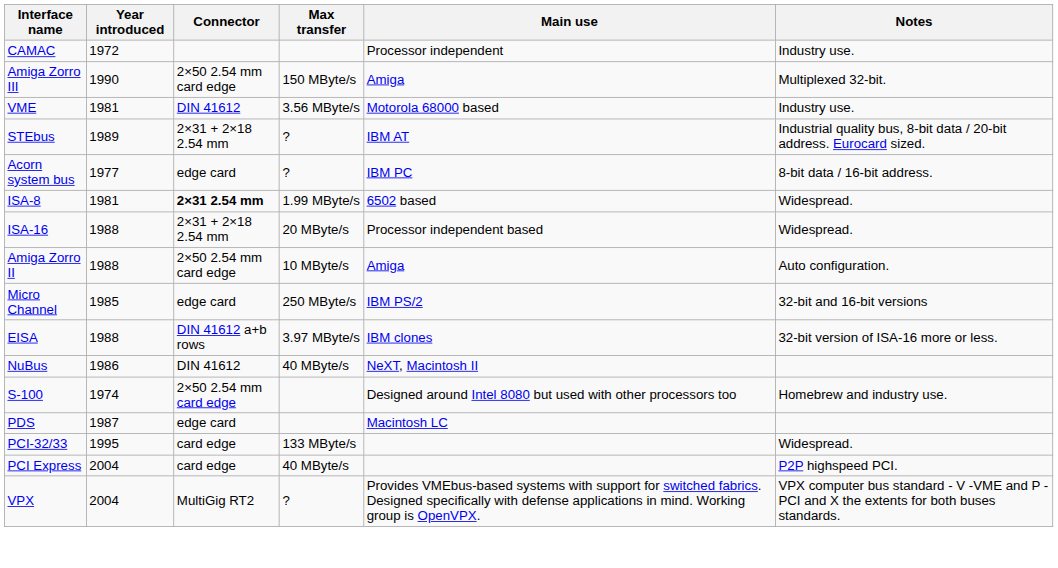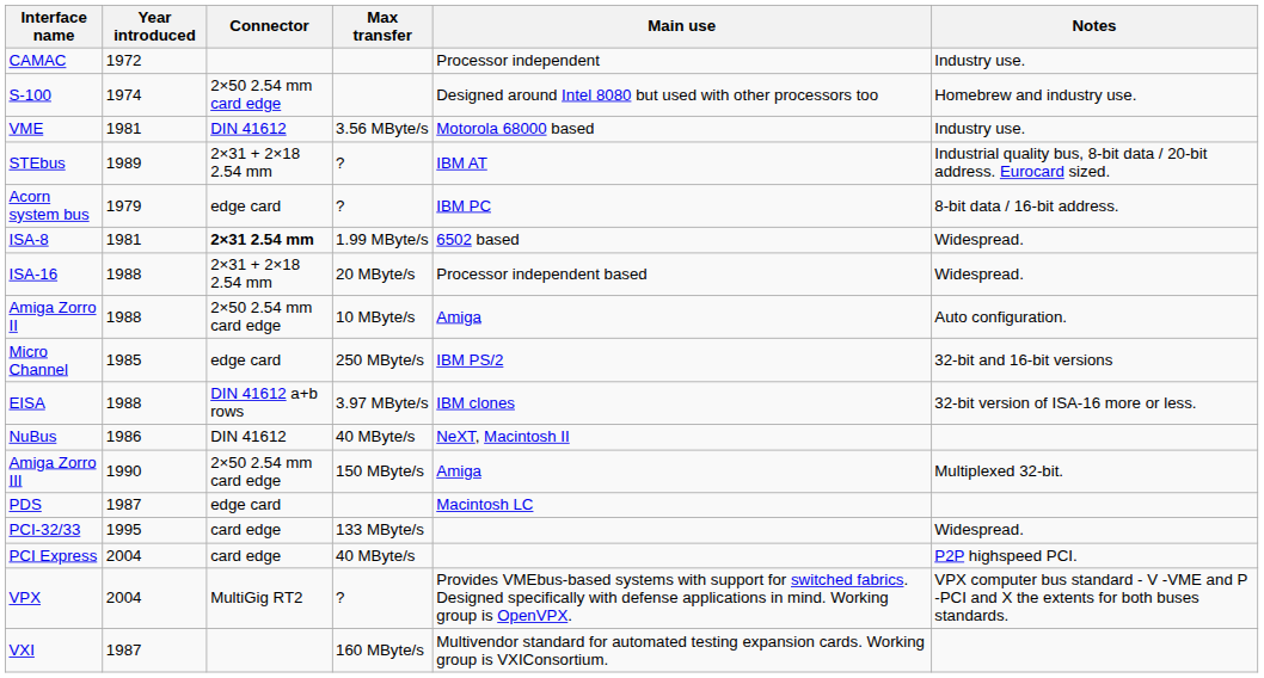rows swapped: S-100 <-> Amiga Zorro III
Acorn system bus | Year introduced: 1977 -> 1979
+ row: VXI | 1987 | 160 MByte/s | Multivendor standard for automated testing expansion cards. Working group is VXIConsortium.
